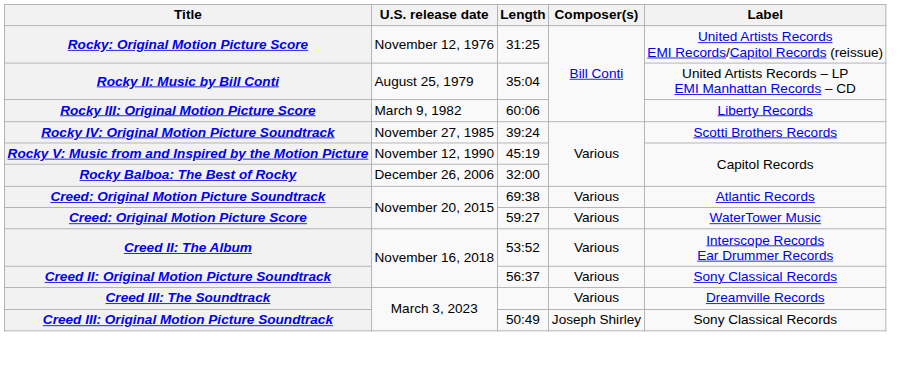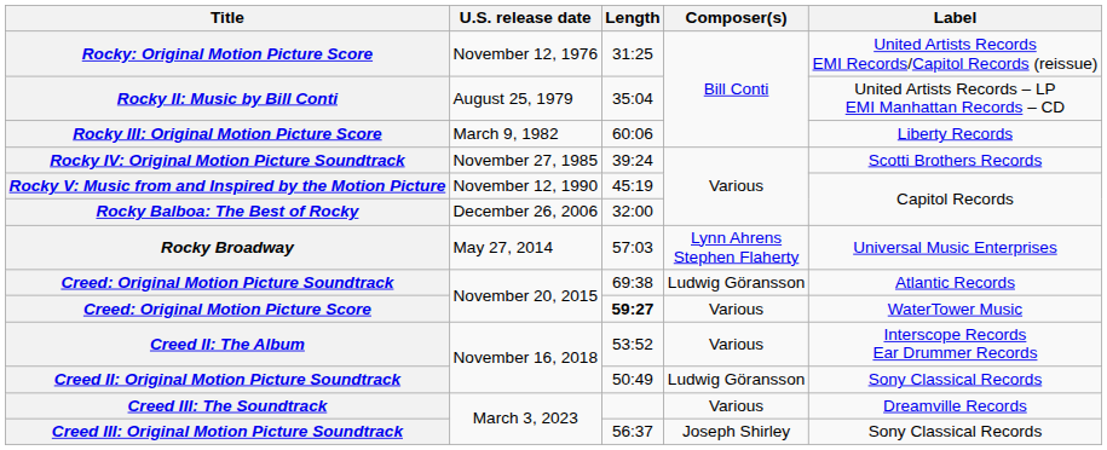+ row: Rocky Broadway | May 27, 2014 | 57:03 | Lynn Ahrens Stephen Flaherty | Universal Music Enterprises
Creed: Original Motion Picture Soundtrack | Composer(s): Various -> Ludwig Göransson
Creed: Original Motion Picture Score | Length: normal -> bold
Creed II: Original Motion Picture Soundtrack | Length: 56:37 -> 50:49
Creed II: Original Motion Picture Soundtrack | Composer(s): Various -> Ludwig Göransson
Creed III: Original Motion Picture Soundtrack | Length: 50:49 -> 56:37
